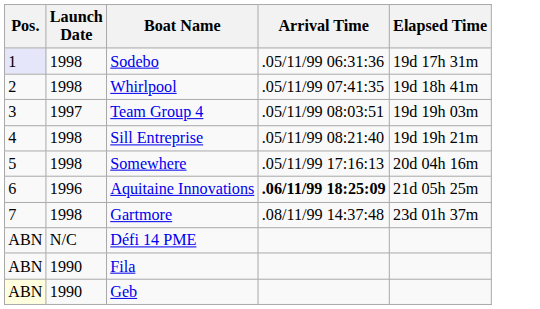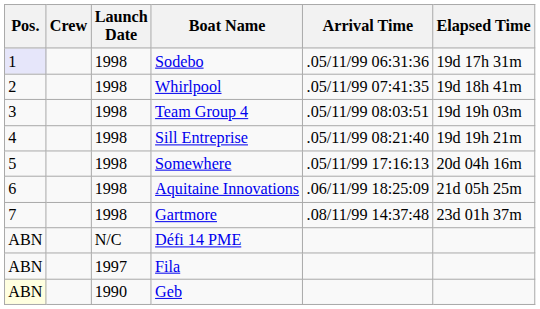+ column: Crew
Team Group 4 | Launch Date: 1997 -> 1998
Aquitaine Innovations | Launch Date: 1996 -> 1998
Aquitaine Innovations | Arrival Time: bold -> normal
Fila | Launch Date: 1990 -> 1997
